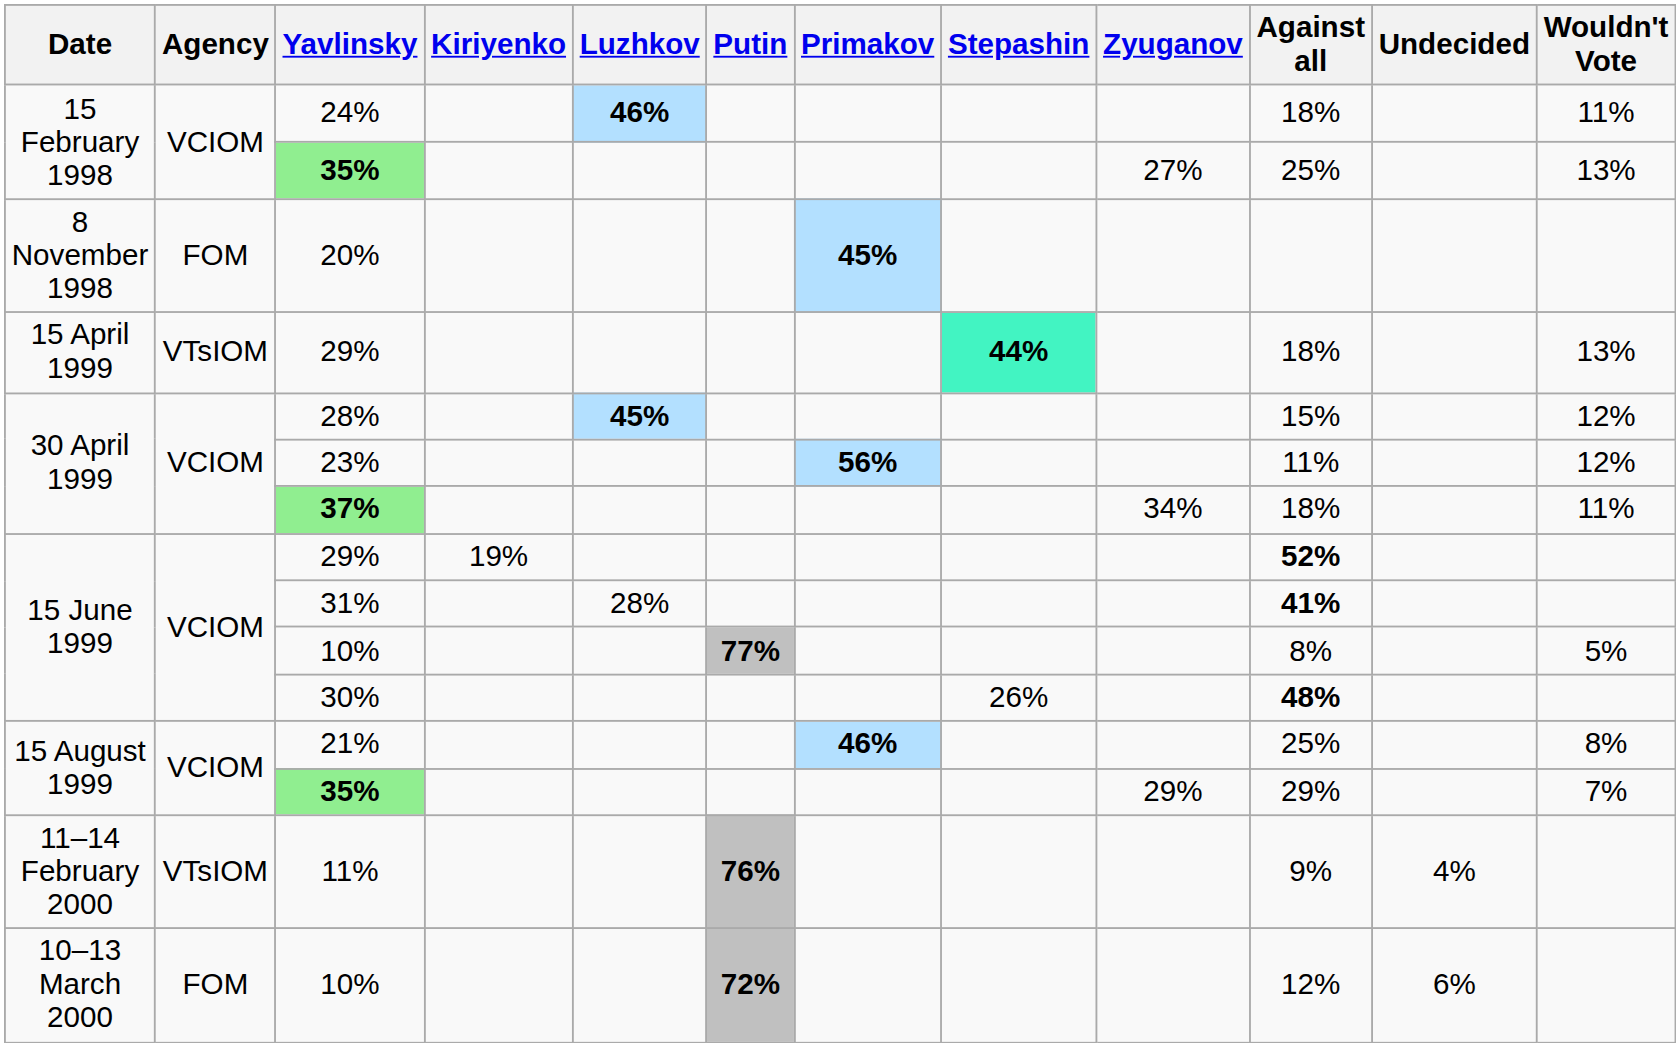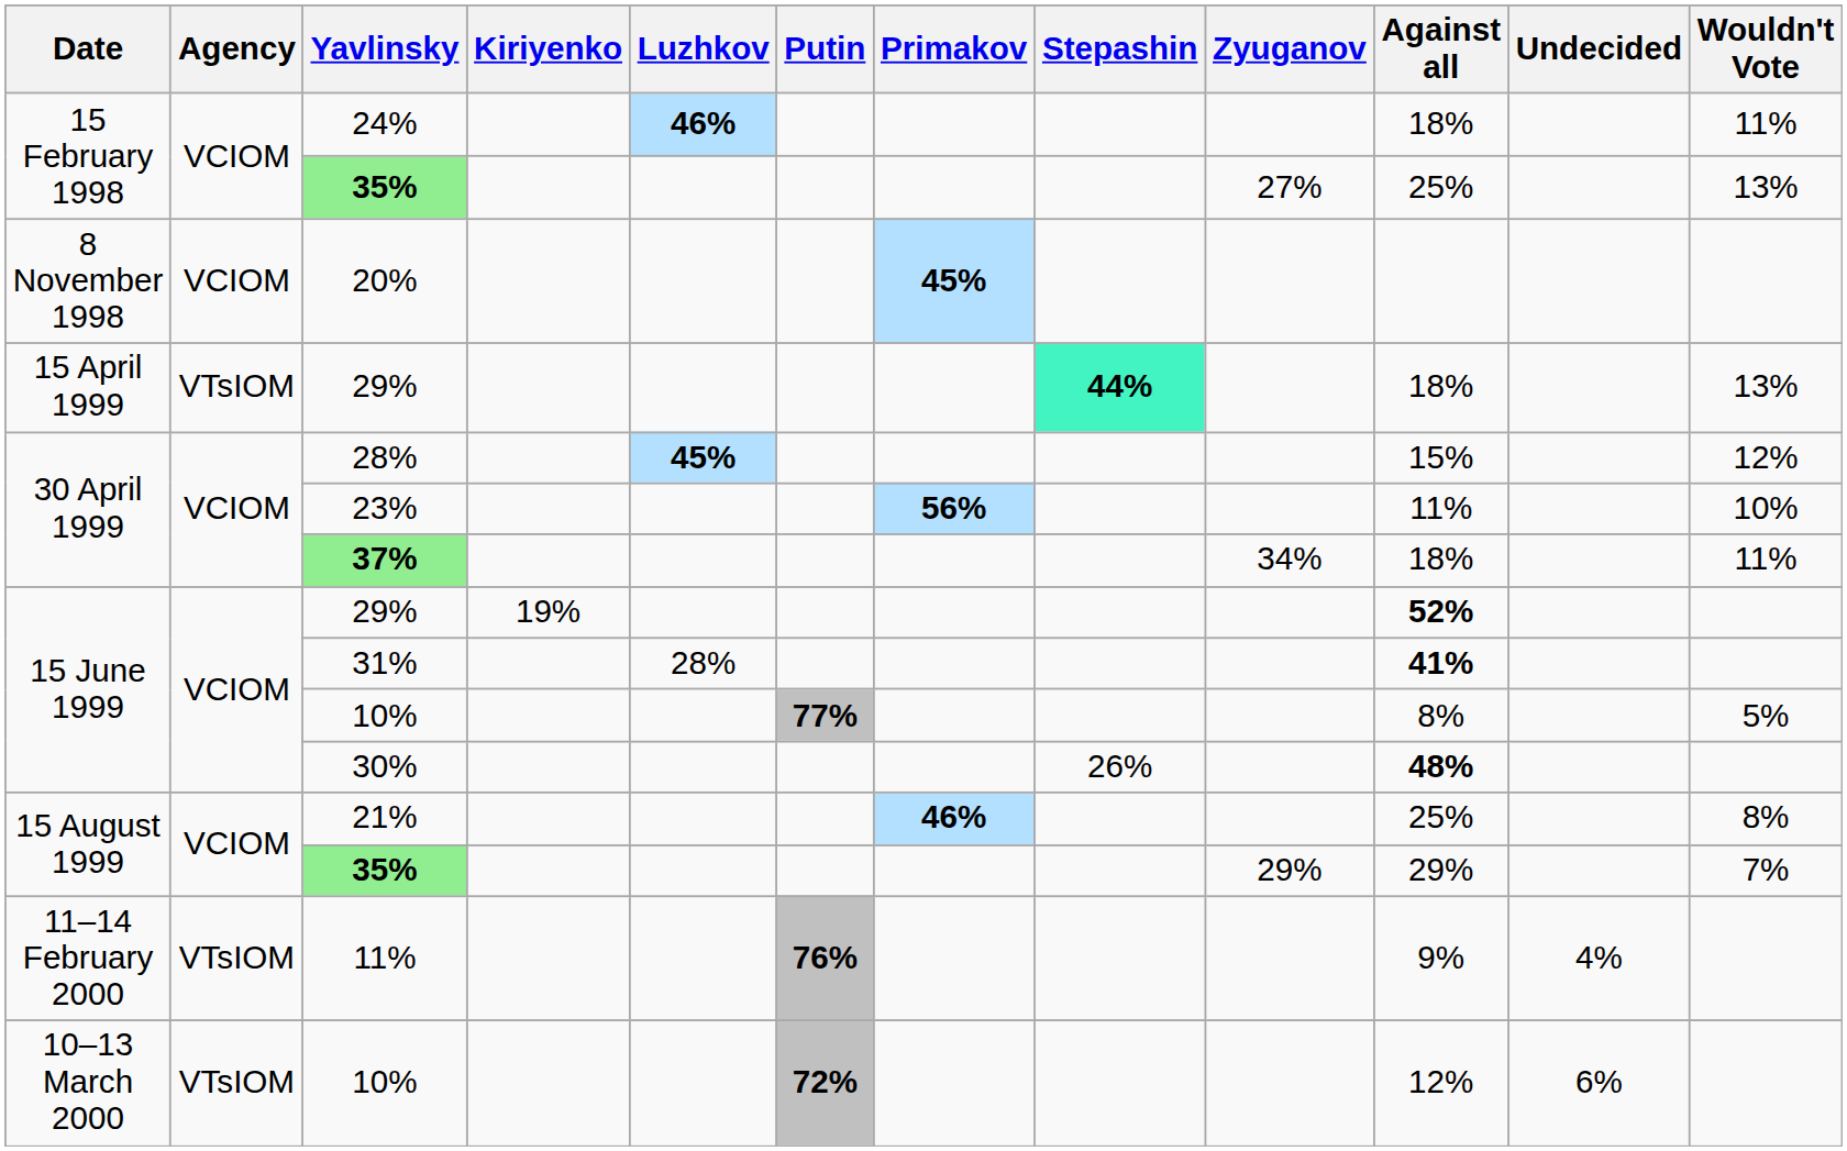20% | Agency: FOM -> VCIOM
23% | Wouldn't Vote: 12% -> 10%
10–13 March 2000 / 10% | Agency: FOM -> VTsIOM
